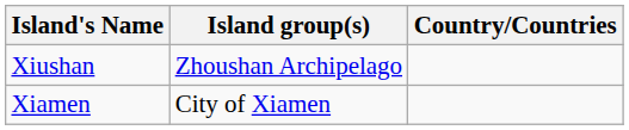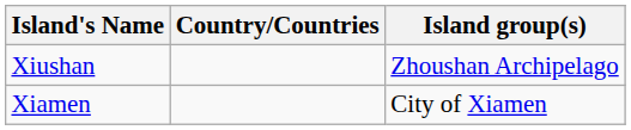columns swapped: Island group(s) <-> Country/Countries
